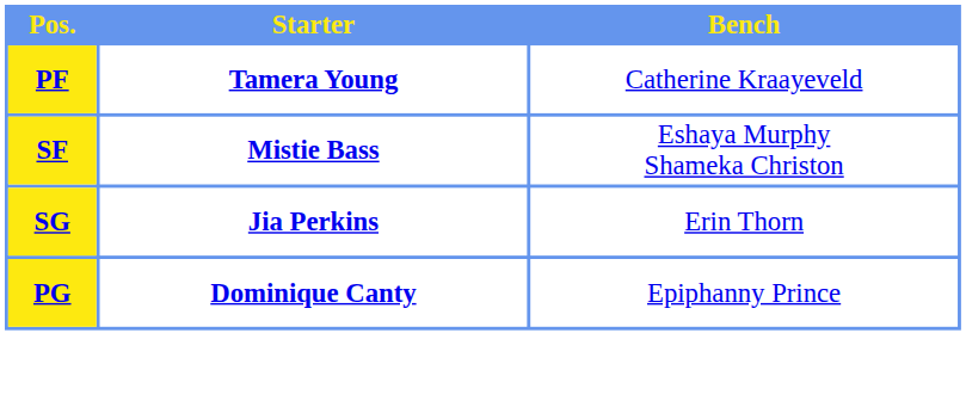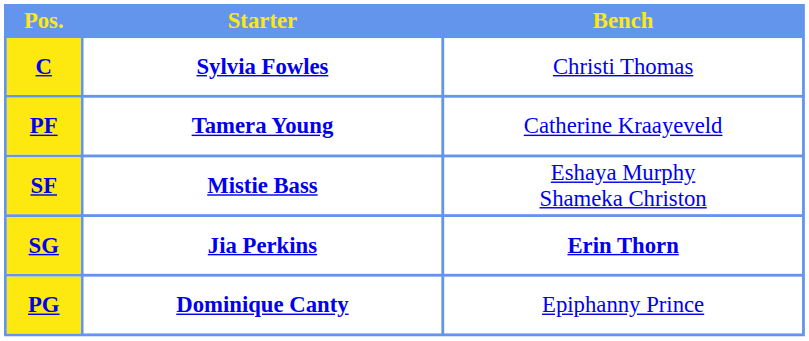+ row: C | Sylvia Fowles | Christi Thomas
SG | Bench: normal -> bold
